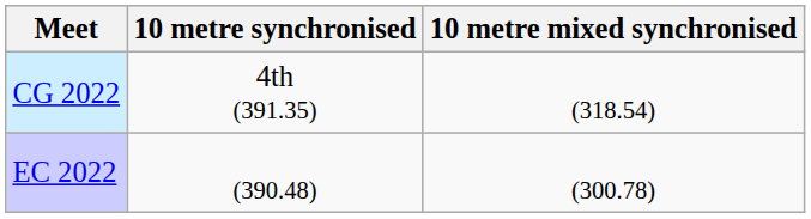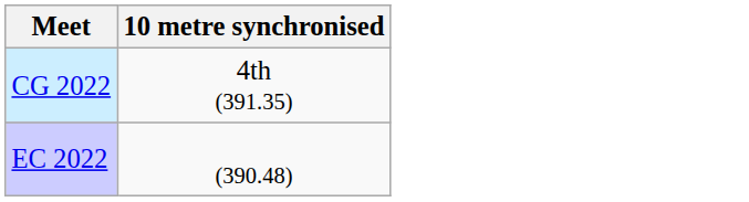- column: 10 metre mixed synchronised | (318.54) | (300.78)
